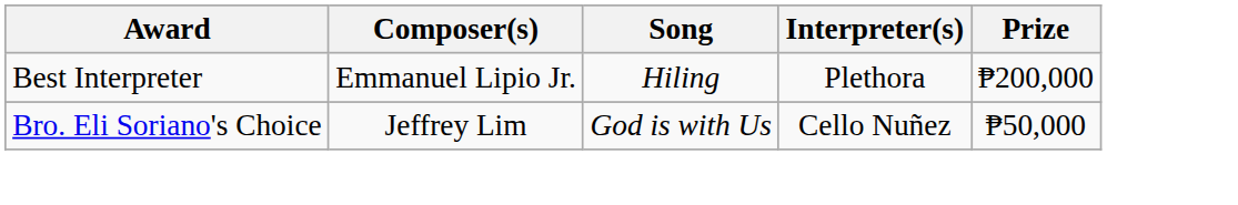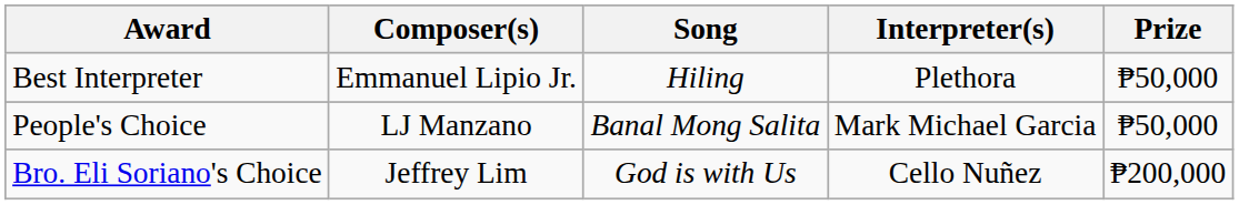Best Interpreter | Prize: ₱200,000 -> ₱50,000
+ row: People's Choice | LJ Manzano | Banal Mong Salita | Mark Michael Garcia | ₱50,000
Bro. Eli Soriano's Choice | Prize: ₱50,000 -> ₱200,000
